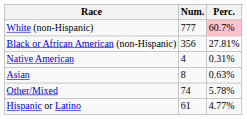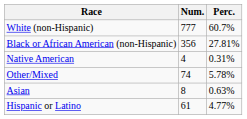White (non-Hispanic) | Perc.: pink background -> no background
rows swapped: Asian <-> Other/Mixed
